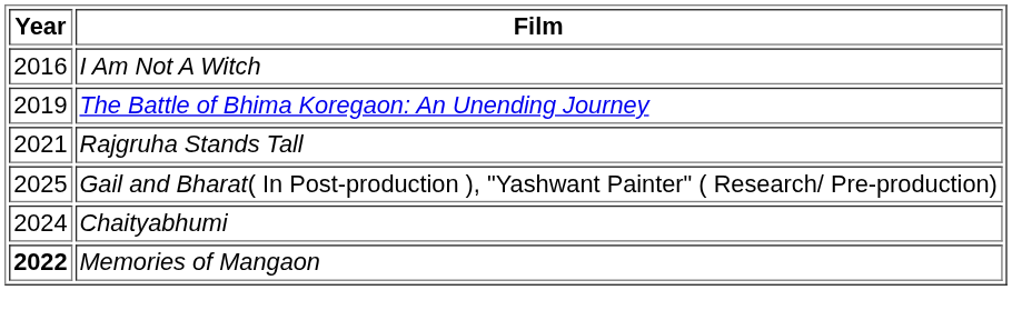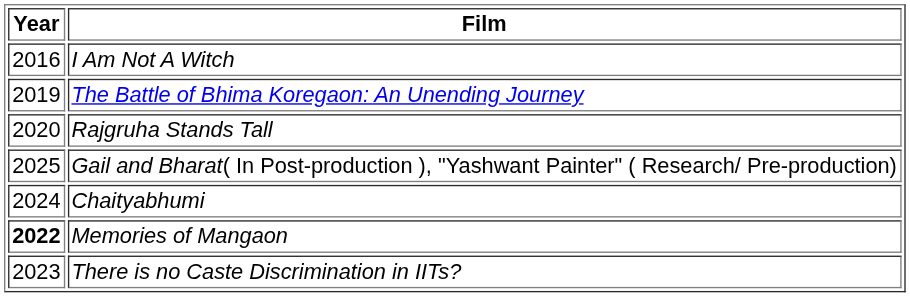Rajgruha Stands Tall | Year: 2021 -> 2020
+ row: 2023 | There is no Caste Discrimination in IITs?
